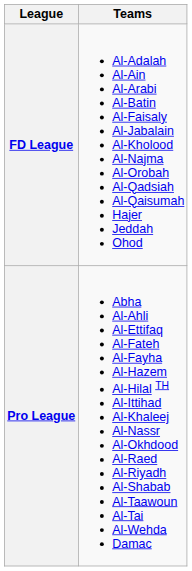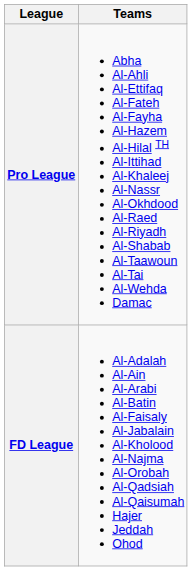rows swapped: Pro League <-> FD League
